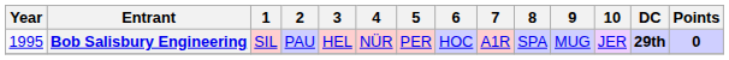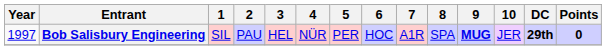Bob Salisbury Engineering | Year: 1995 -> 1997
Bob Salisbury Engineering | 9: normal -> bold
